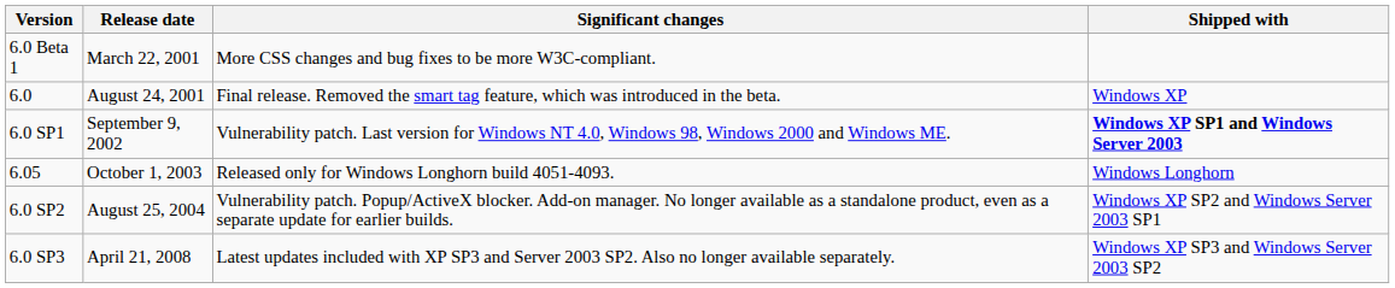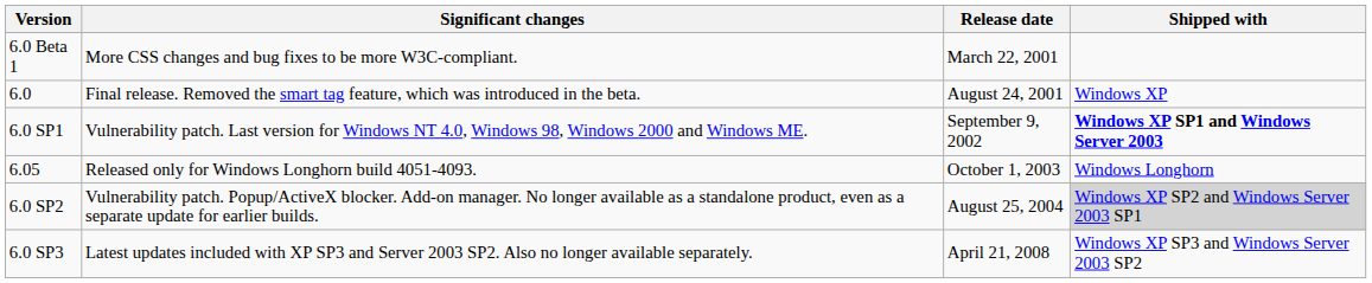columns swapped: Release date <-> Significant changes
6.0 SP2 | Shipped with: no background -> lightgrey background
